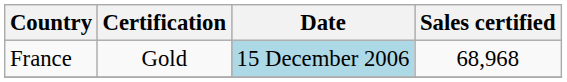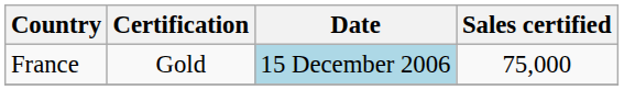France | Sales certified: 68,968 -> 75,000
